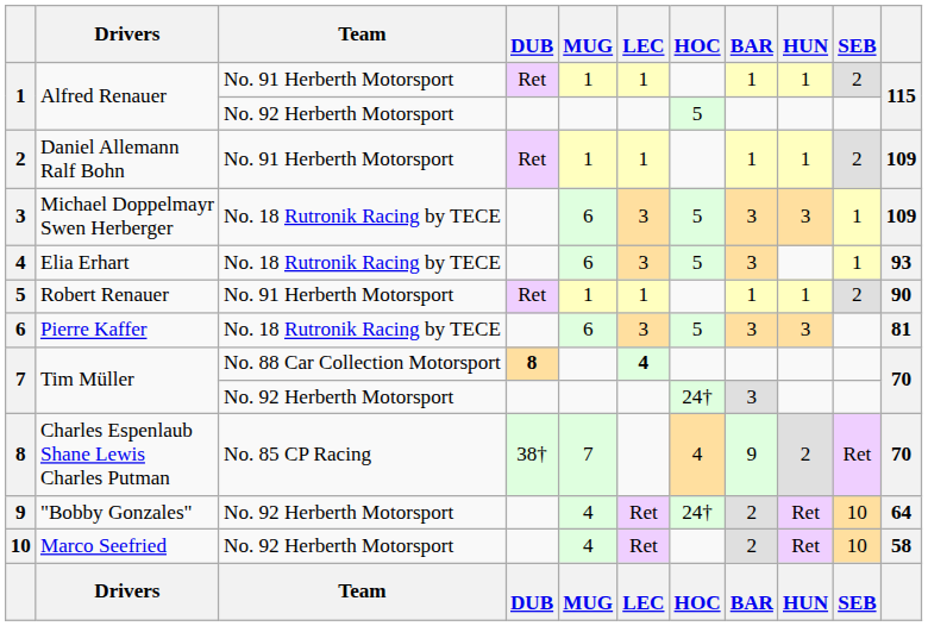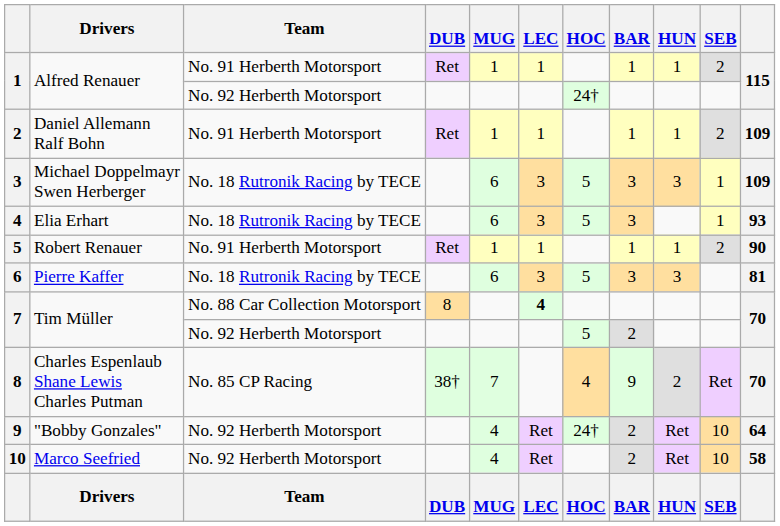1 / No. 92 Herberth Motorsport | HOC: 5 -> 24†
7 / No. 88 Car Collection Motorsport | DUB: bold -> normal
7 / No. 92 Herberth Motorsport | HOC: 24† -> 5
7 / No. 92 Herberth Motorsport | BAR: 3 -> 2
